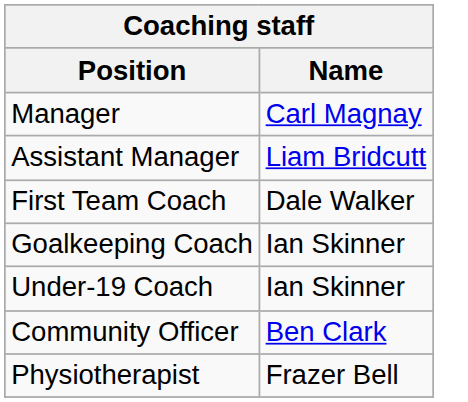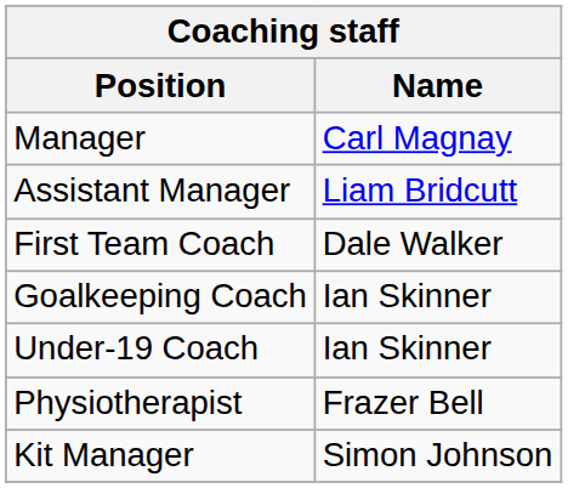- row: Community Officer | Ben Clark
+ row: Kit Manager | Simon Johnson
